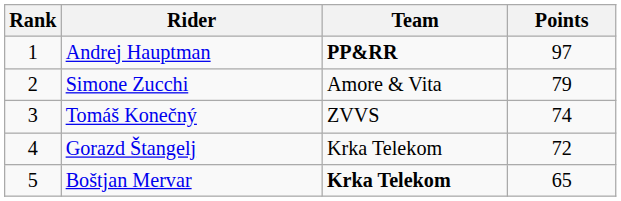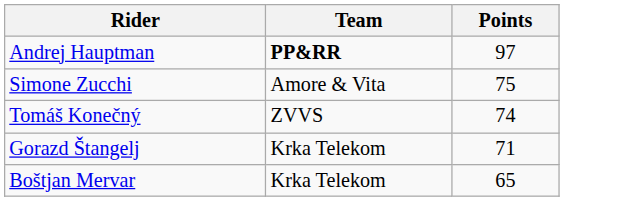- column: Rank | 1 | 2 | 3 | 4 | 5
Simone Zucchi | Points: 79 -> 75
Gorazd Štangelj | Points: 72 -> 71
Boštjan Mervar | Team: bold -> normal
